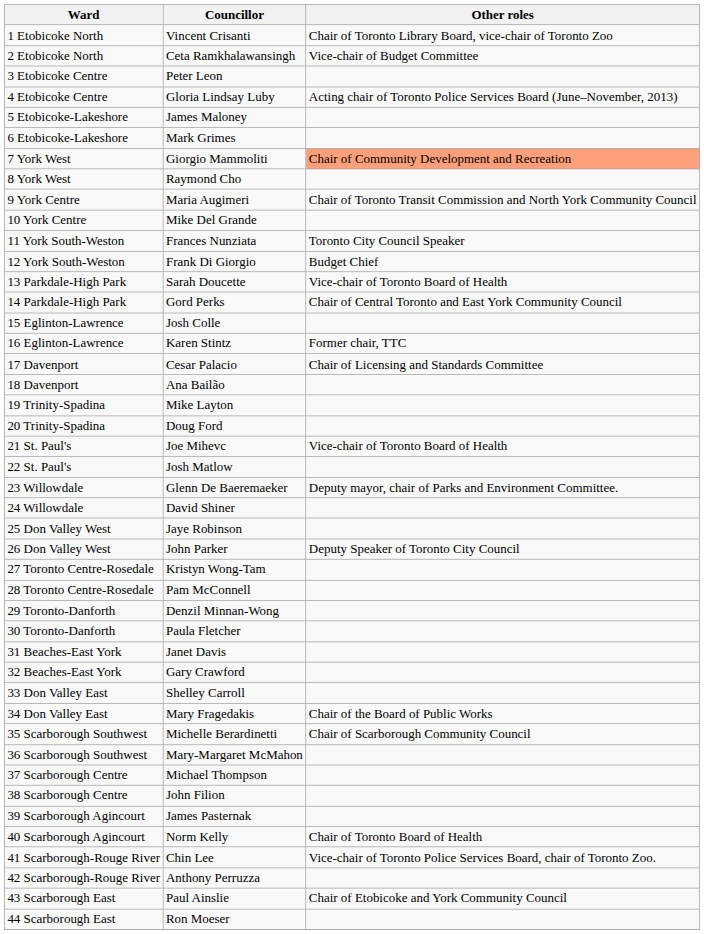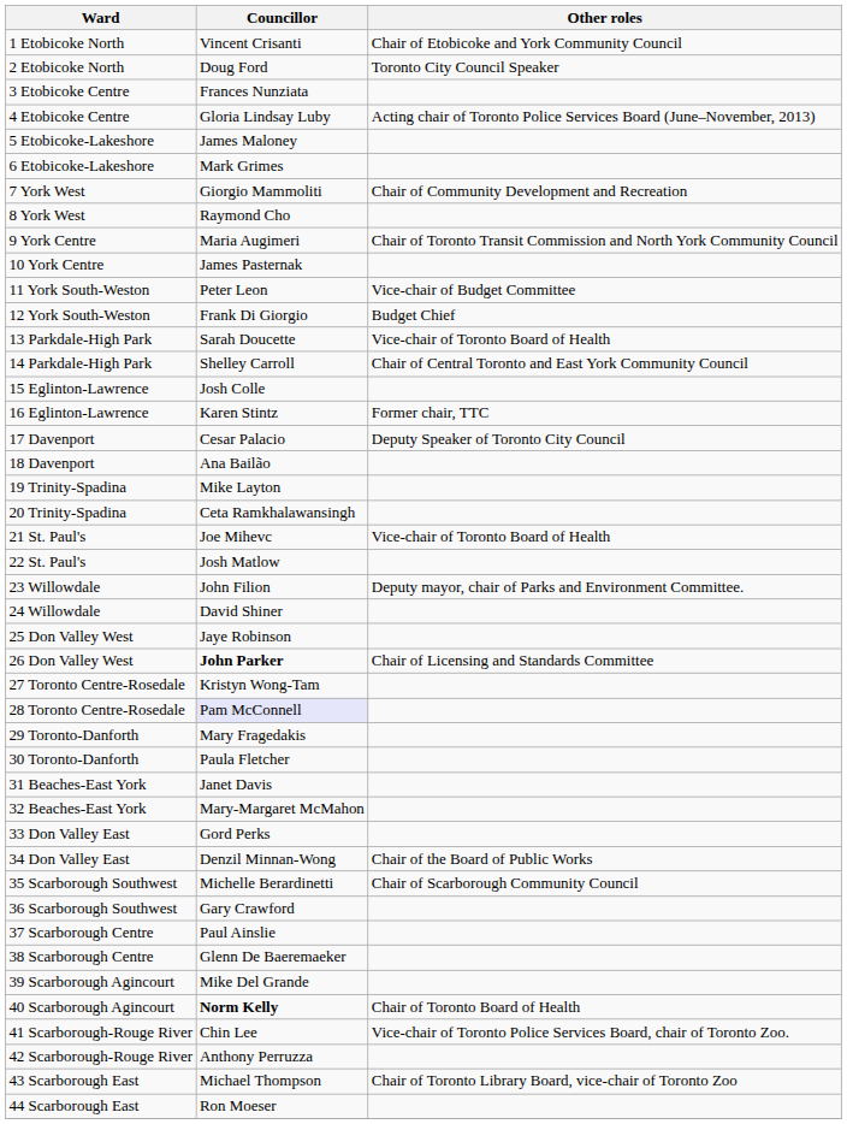1 Etobicoke North | Other roles: Chair of Toronto Library Board, vice-chair of Toronto Zoo -> Chair of Etobicoke and York Community Council
2 Etobicoke North | Councillor: Ceta Ramkhalawansingh -> Doug Ford
2 Etobicoke North | Other roles: Vice-chair of Budget Committee -> Toronto City Council Speaker
3 Etobicoke Centre | Councillor: Peter Leon -> Frances Nunziata
7 York West | Other roles: lightsalmon background -> no background
10 York Centre | Councillor: Mike Del Grande -> James Pasternak
11 York South-Weston | Councillor: Frances Nunziata -> Peter Leon
11 York South-Weston | Other roles: Toronto City Council Speaker -> Vice-chair of Budget Committee
14 Parkdale-High Park | Councillor: Gord Perks -> Shelley Carroll
17 Davenport | Other roles: Chair of Licensing and Standards Committee -> Deputy Speaker of Toronto City Council
20 Trinity-Spadina | Councillor: Doug Ford -> Ceta Ramkhalawansingh
23 Willowdale | Councillor: Glenn De Baeremaeker -> John Filion
26 Don Valley West | Councillor: normal -> bold
26 Don Valley West | Other roles: Deputy Speaker of Toronto City Council -> Chair of Licensing and Standards Committee
28 Toronto Centre-Rosedale | Councillor: no background -> lavender background
29 Toronto-Danforth | Councillor: Denzil Minnan-Wong -> Mary Fragedakis
32 Beaches-East York | Councillor: Gary Crawford -> Mary-Margaret McMahon
33 Don Valley East | Councillor: Shelley Carroll -> Gord Perks
34 Don Valley East | Councillor: Mary Fragedakis -> Denzil Minnan-Wong
36 Scarborough Southwest | Councillor: Mary-Margaret McMahon -> Gary Crawford
37 Scarborough Centre | Councillor: Michael Thompson -> Paul Ainslie
38 Scarborough Centre | Councillor: John Filion -> Glenn De Baeremaeker
39 Scarborough Agincourt | Councillor: James Pasternak -> Mike Del Grande
40 Scarborough Agincourt | Councillor: normal -> bold
43 Scarborough East | Councillor: Paul Ainslie -> Michael Thompson
43 Scarborough East | Other roles: Chair of Etobicoke and York Community Council -> Chair of Toronto Library Board, vice-chair of Toronto Zoo
